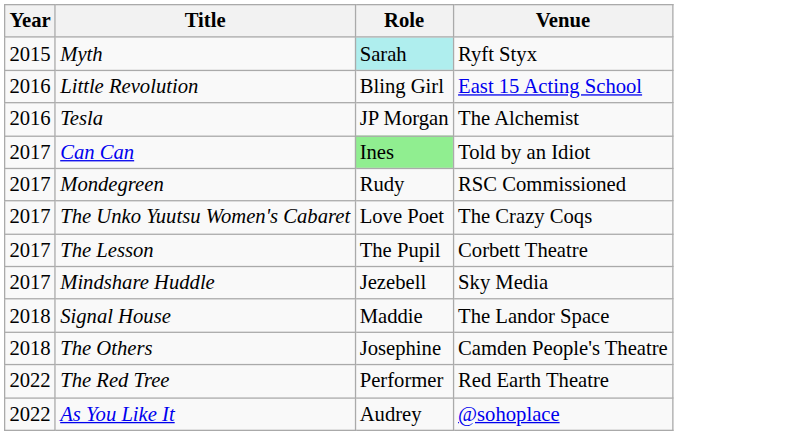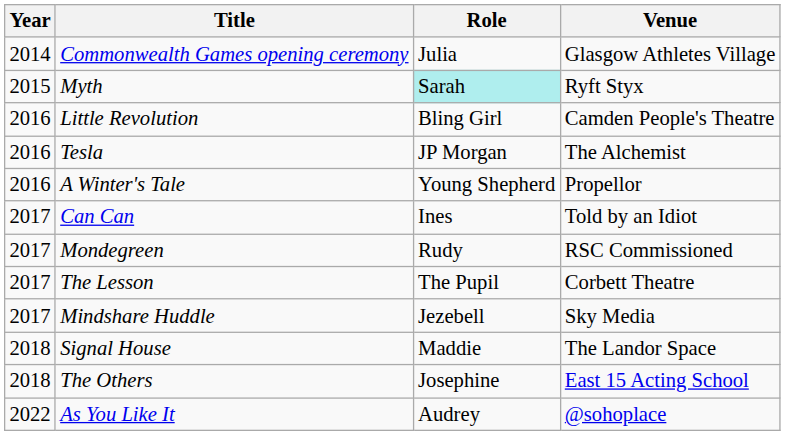+ row: 2014 | Commonwealth Games opening ceremony | Julia | Glasgow Athletes Village
Little Revolution | Venue: East 15 Acting School -> Camden People's Theatre
+ row: 2016 | A Winter's Tale | Young Shepherd | Propellor
Can Can | Role: lightgreen background -> no background
- row: 2017 | The Unko Yuutsu Women's Cabaret | Love Poet | The Crazy Coqs
The Others | Venue: Camden People's Theatre -> East 15 Acting School
- row: 2022 | The Red Tree | Performer | Red Earth Theatre
